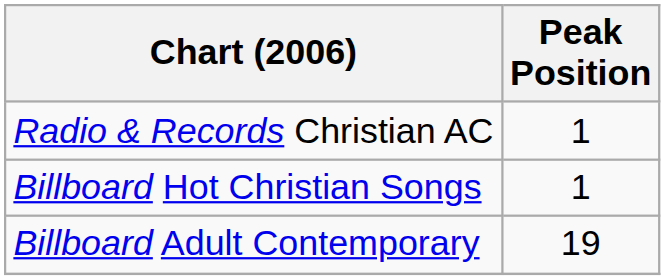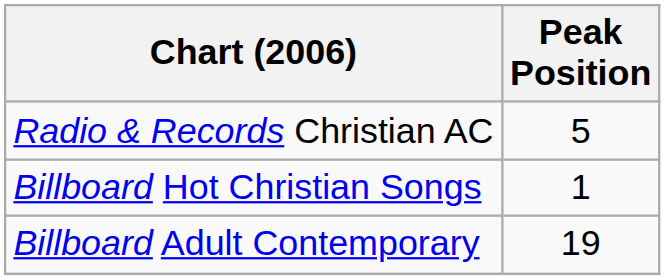Radio & Records Christian AC | Peak Position: 1 -> 5
